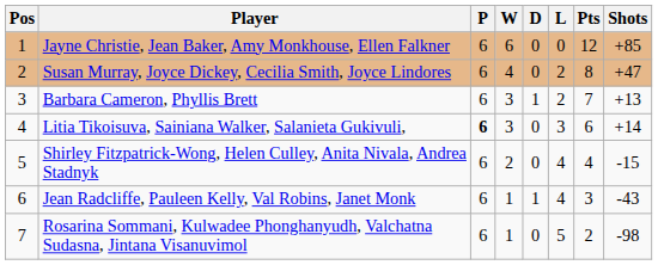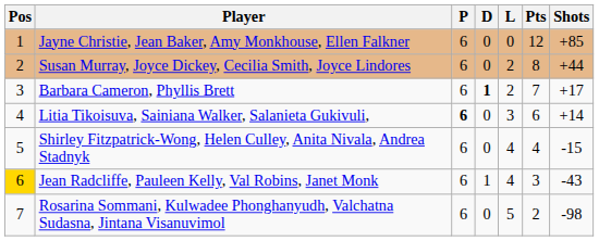- column: W | 6 | 4 | 3 | 3 | 2 | 1 | 1
Susan Murray, Joyce Dickey, Cecilia Smith, Joyce Lindores | Shots: +47 -> +44
Barbara Cameron, Phyllis Brett | D: normal -> bold
Barbara Cameron, Phyllis Brett | Shots: +13 -> +17
Jean Radcliffe, Pauleen Kelly, Val Robins, Janet Monk | Pos: no background -> gold background
